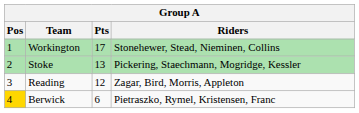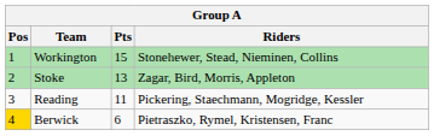Workington | Pts: 17 -> 15
Stoke | Riders: Pickering, Staechmann, Mogridge, Kessler -> Zagar, Bird, Morris, Appleton
Reading | Pts: 12 -> 11
Reading | Riders: Zagar, Bird, Morris, Appleton -> Pickering, Staechmann, Mogridge, Kessler
